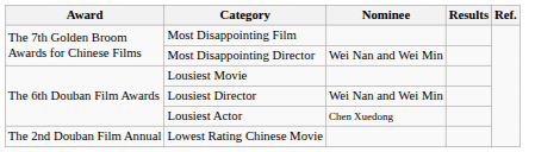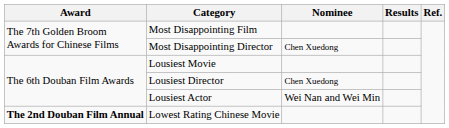Most Disappointing Director | Nominee: Wei Nan and Wei Min -> Chen Xuedong
Lousiest Director | Nominee: Wei Nan and Wei Min -> Chen Xuedong
Lousiest Actor | Nominee: Chen Xuedong -> Wei Nan and Wei Min
Lowest Rating Chinese Movie | Award: normal -> bold
